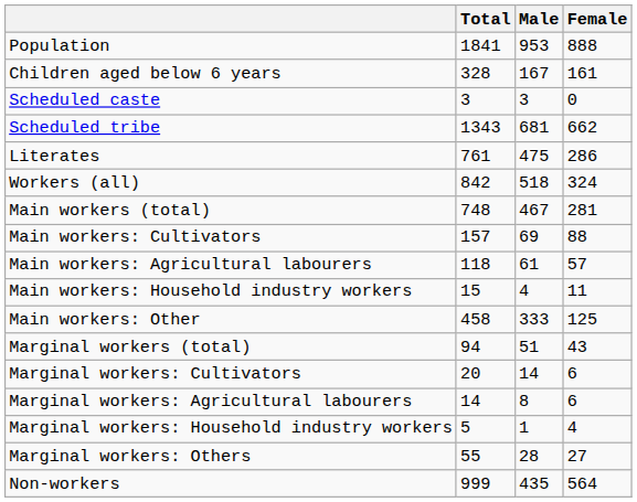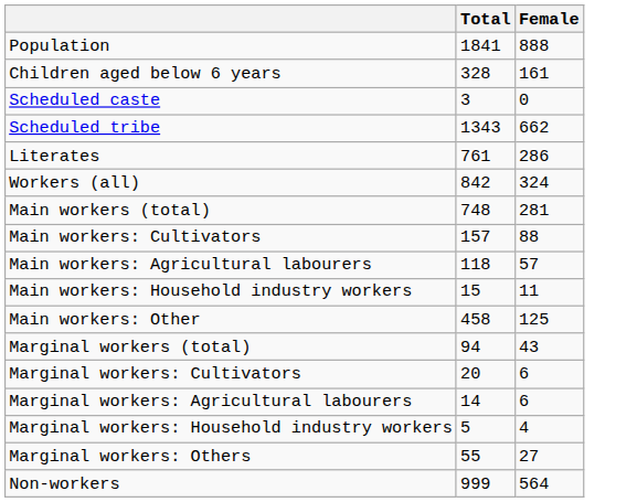- column: Male | 953 | 167 | 3 | 681 | 475 | 518 | 467 | 69 | 61 | 4 | 333 | 51 | 14 | 8 | 1 | 28 | 435
